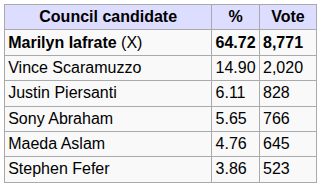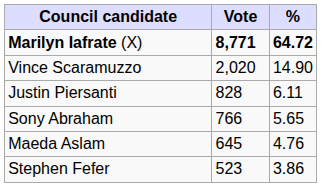columns swapped: Vote <-> %
